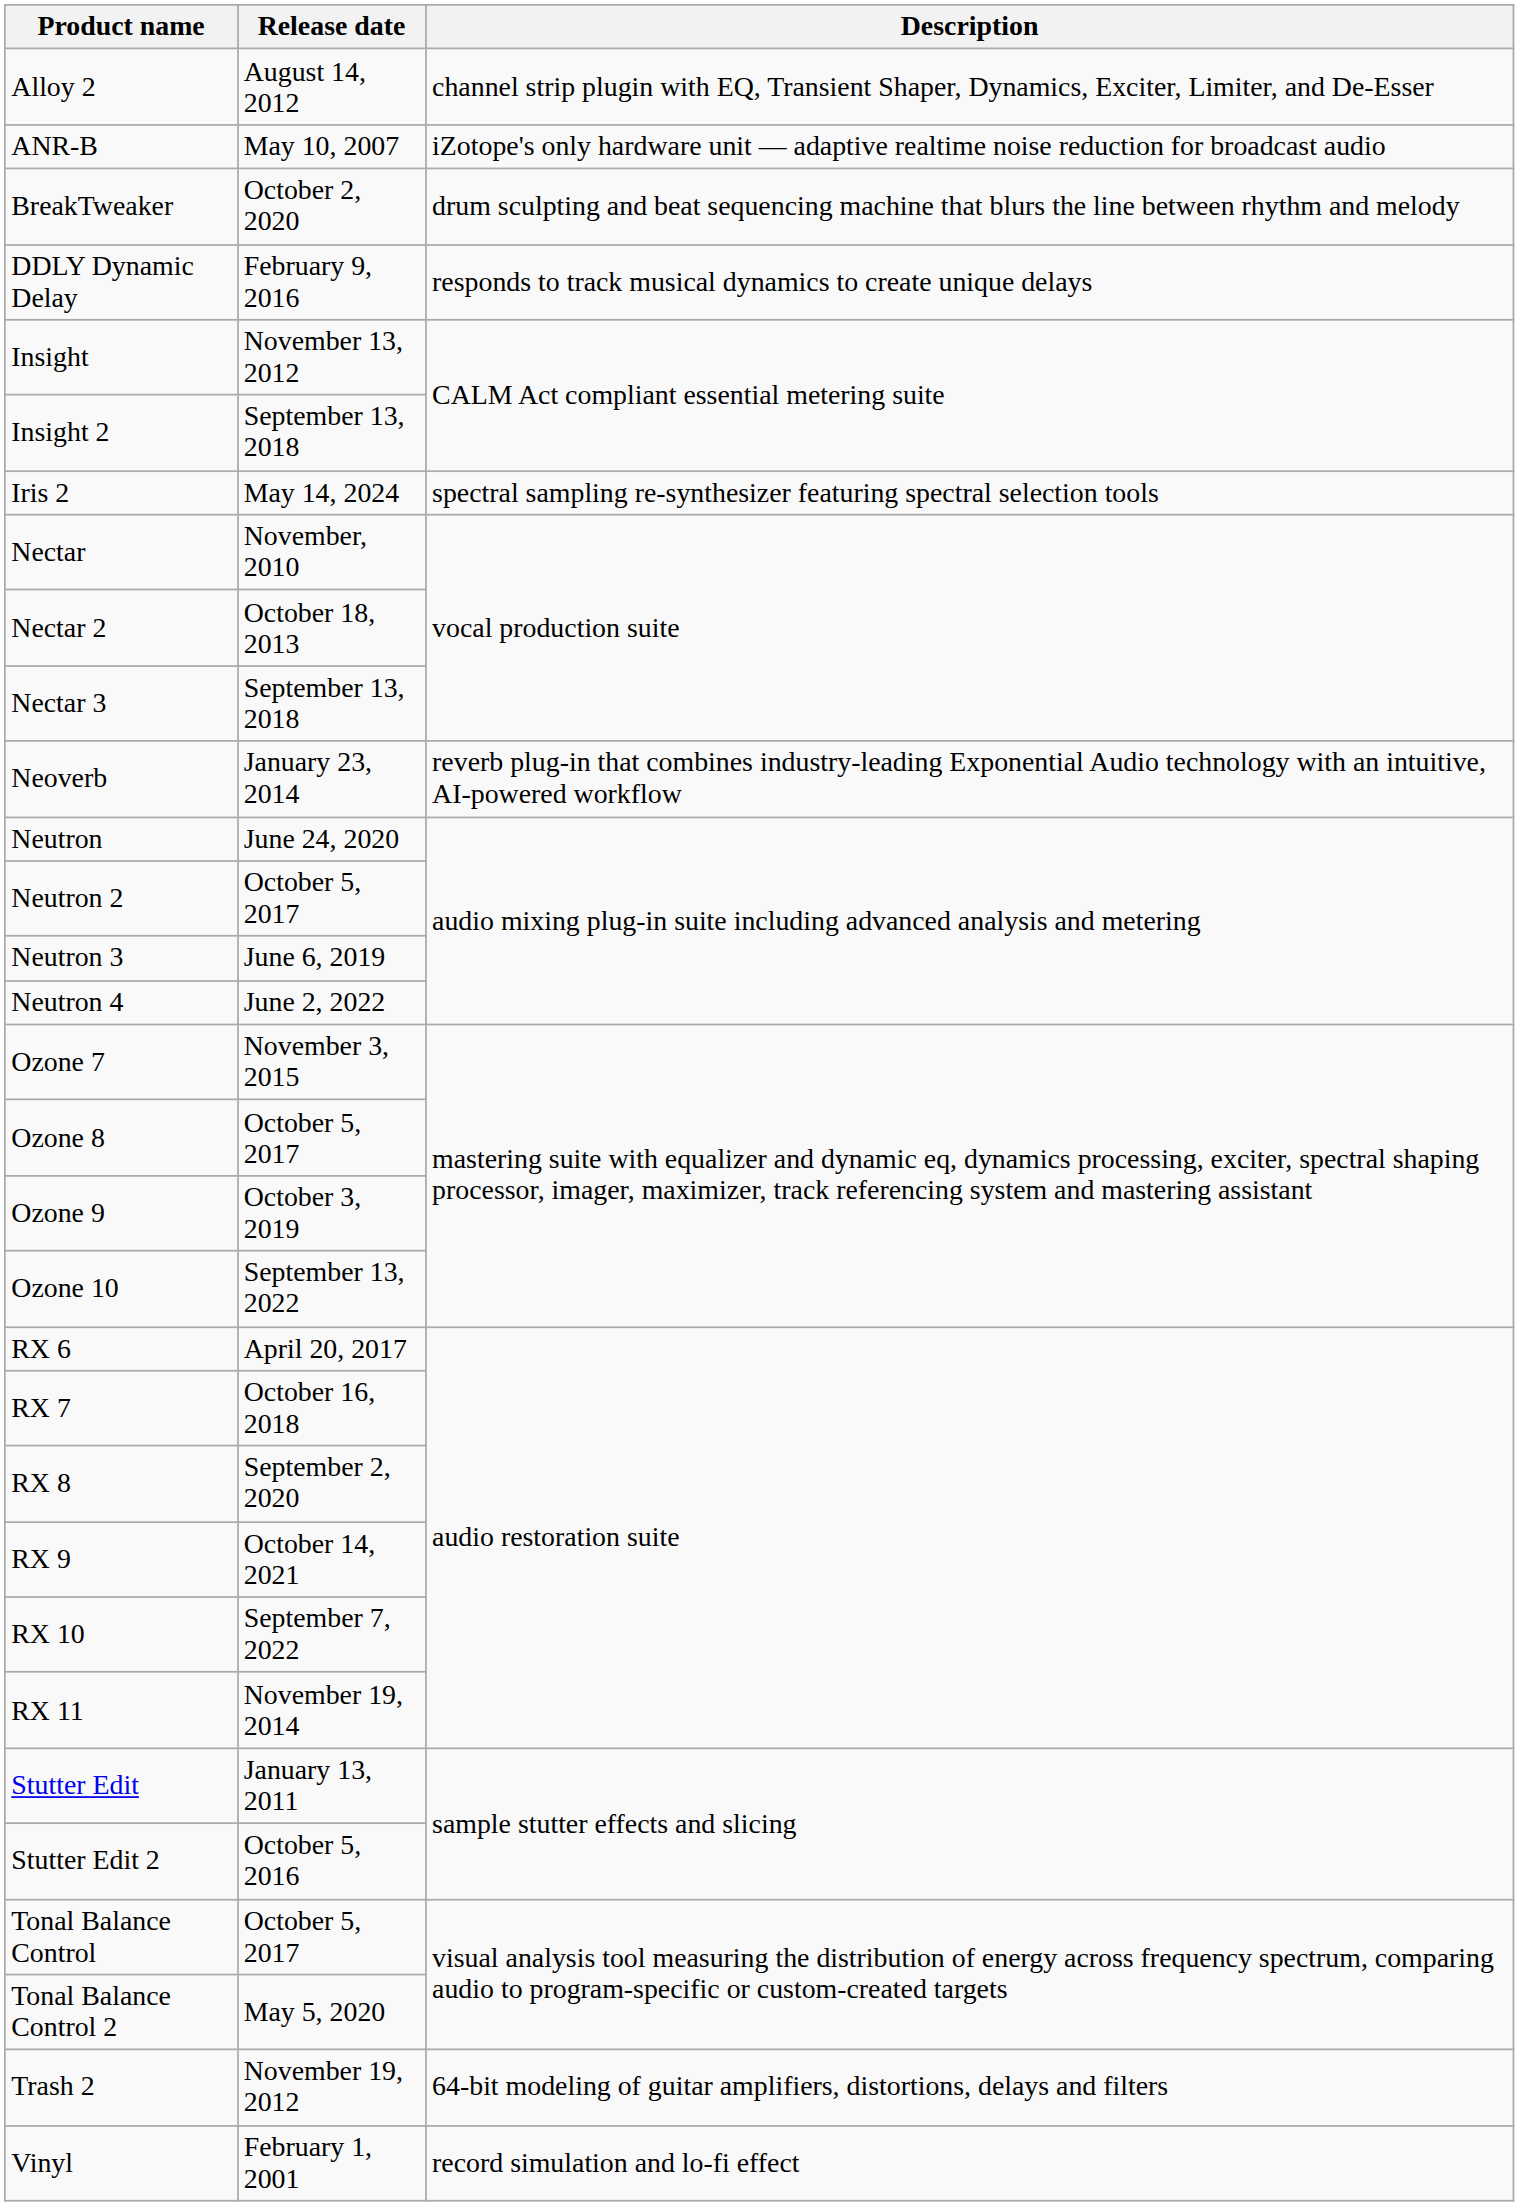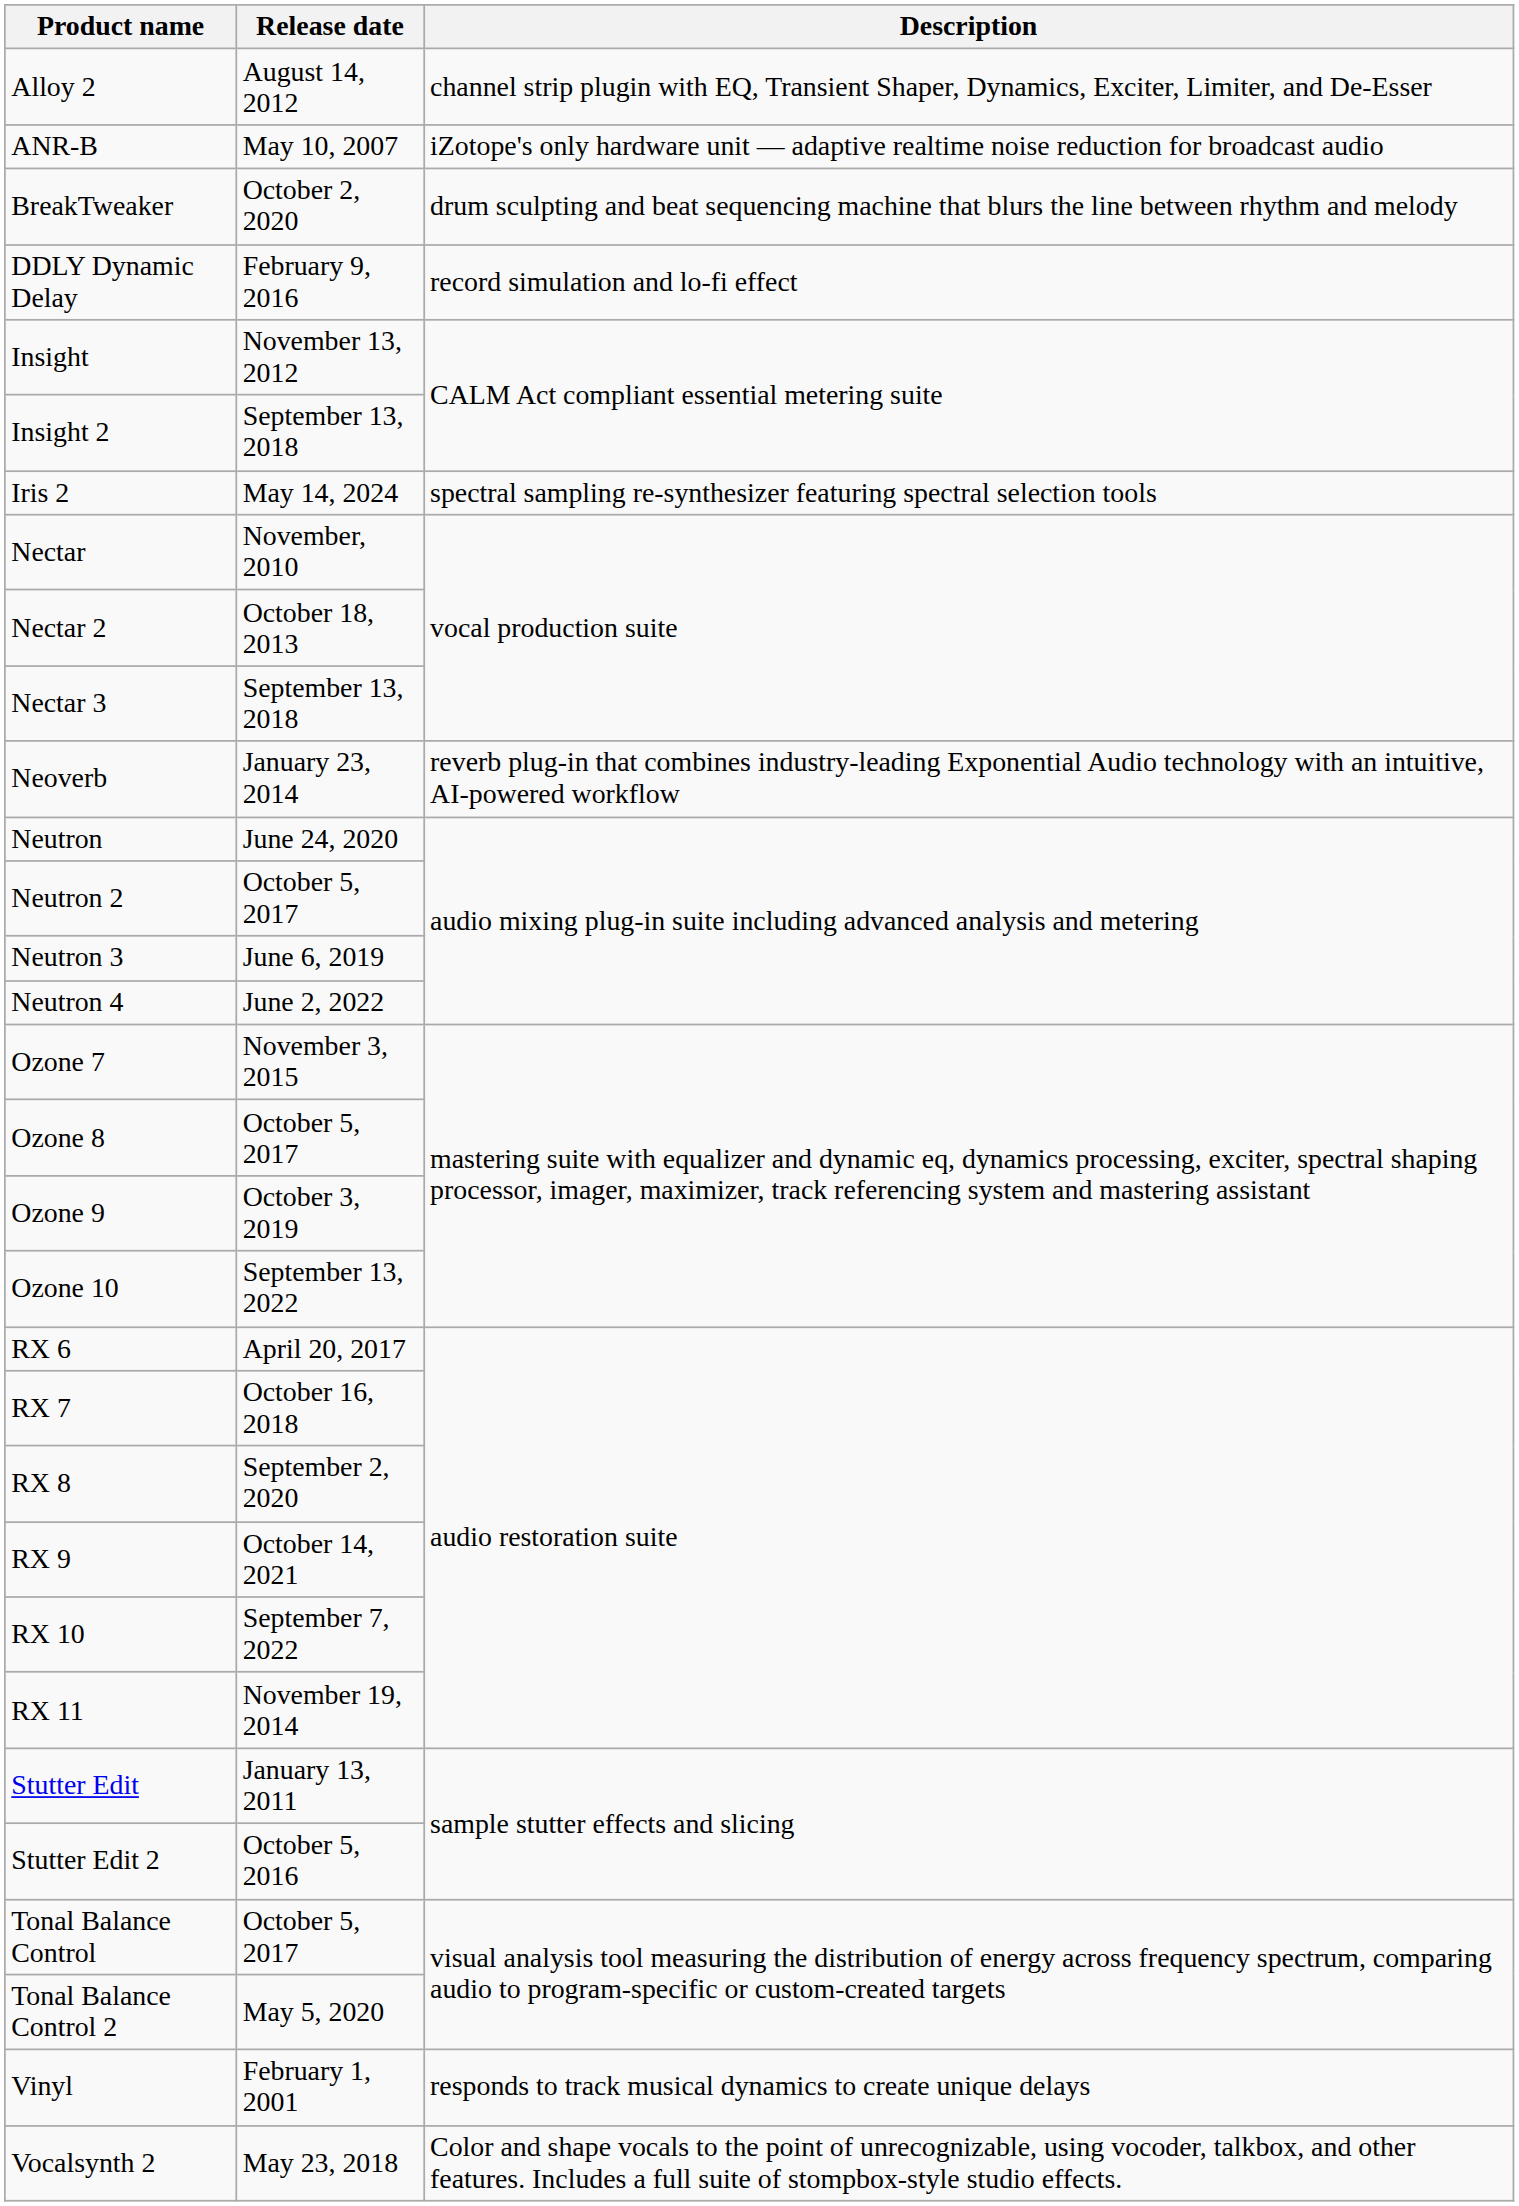DDLY Dynamic Delay | Description: responds to track musical dynamics to create unique delays -> record simulation and lo-fi effect
- row: Trash 2 | November 19, 2012 | 64-bit modeling of guitar amplifiers, distortions, delays and filters
Vinyl | Description: record simulation and lo-fi effect -> responds to track musical dynamics to create unique delays
+ row: Vocalsynth 2 | May 23, 2018 | Color and shape vocals to the point of unrecognizable, using vocoder, talkbox, and other features. Includes a full suite of stompbox-style studio effects.
